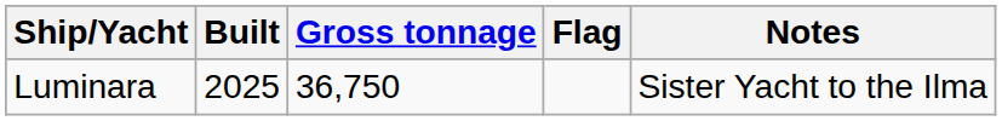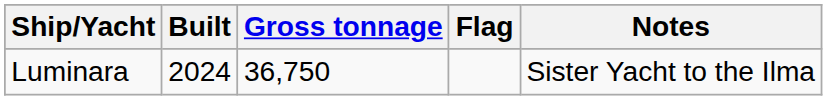Luminara | Built: 2025 -> 2024
